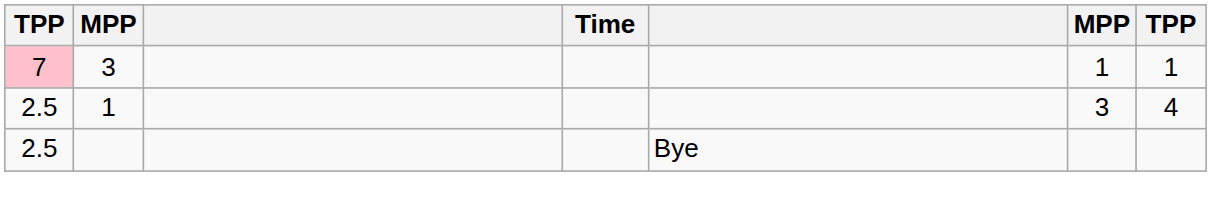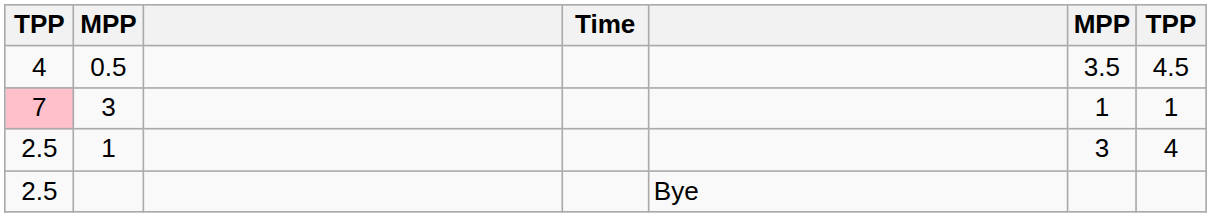+ row: 4 | 0.5 | 3.5 | 4.5
